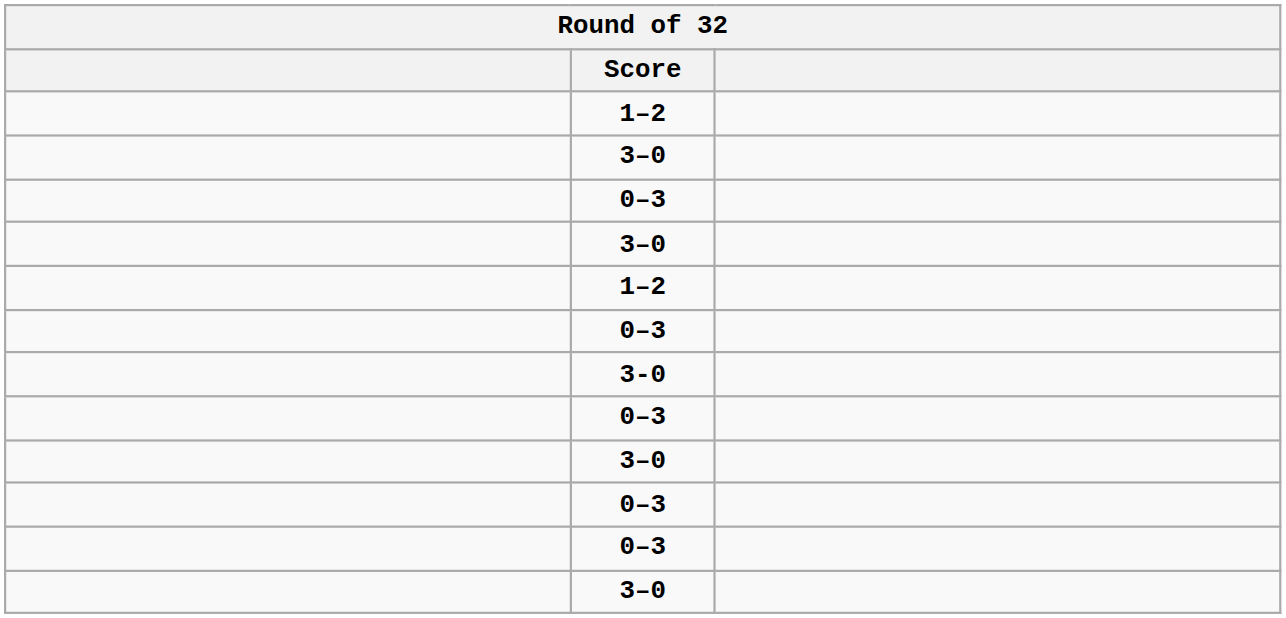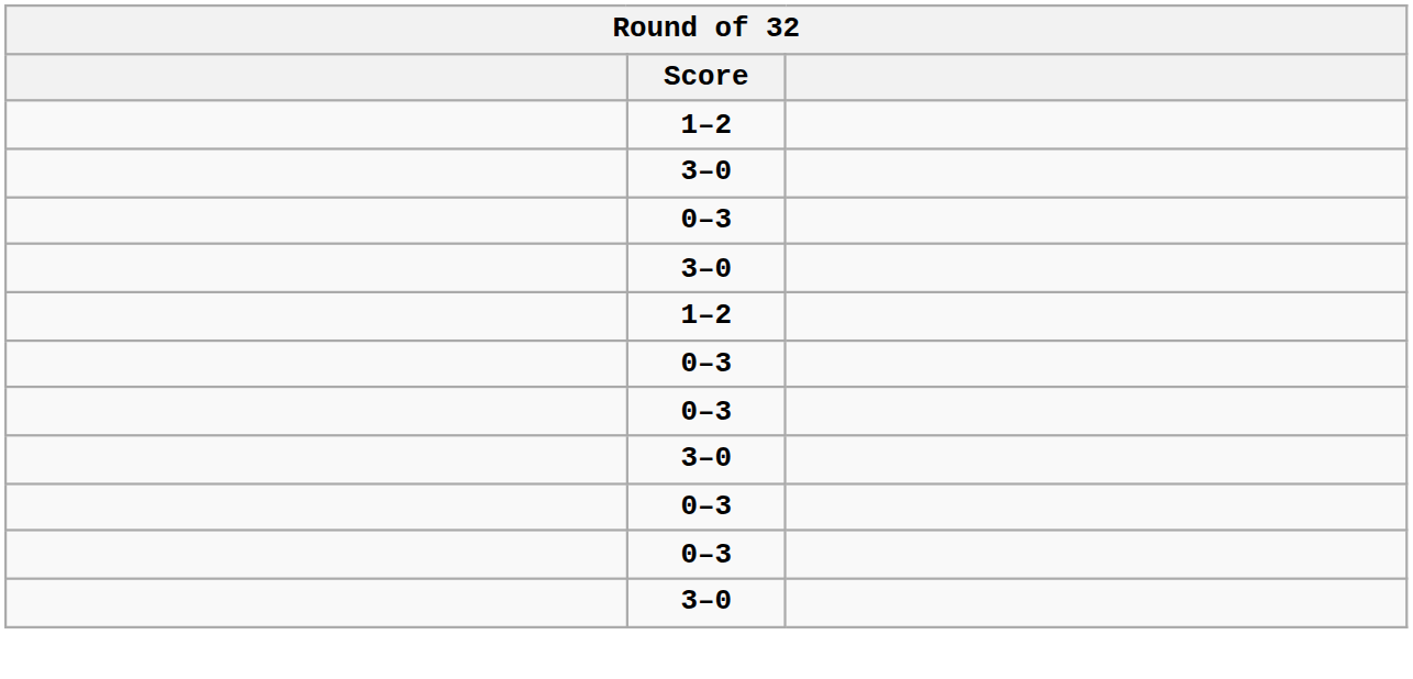- row: 3-0
